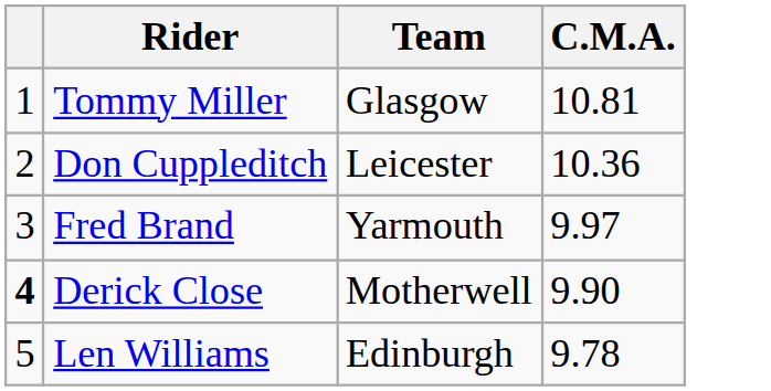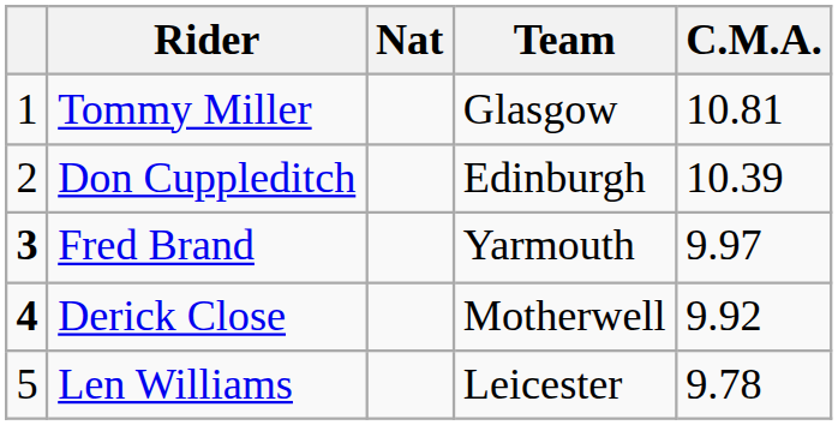+ column: Nat
Don Cuppleditch | Team: Leicester -> Edinburgh
Don Cuppleditch | C.M.A.: 10.36 -> 10.39
Fred Brand | column 1: normal -> bold
Derick Close | C.M.A.: 9.90 -> 9.92
Len Williams | Team: Edinburgh -> Leicester
